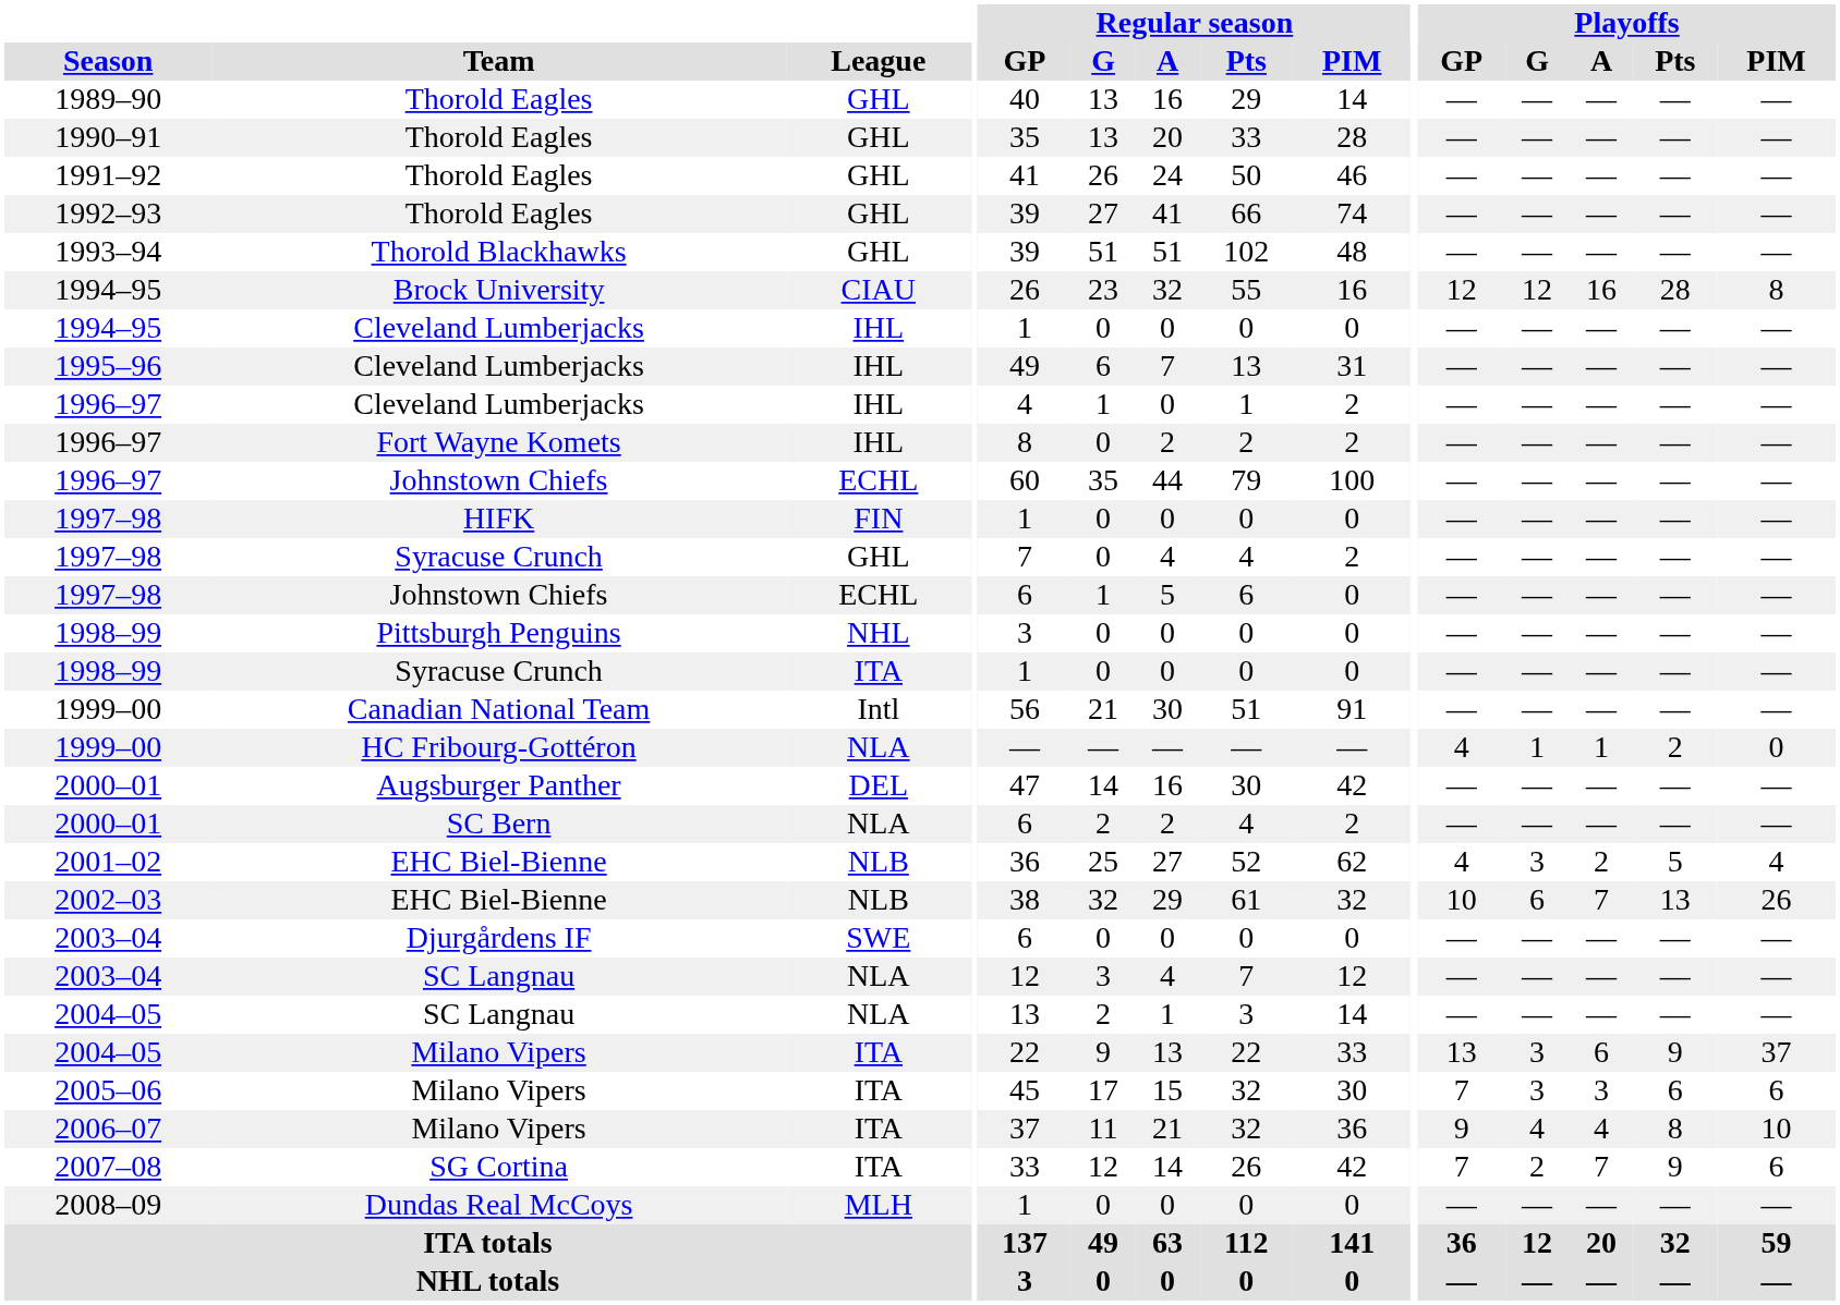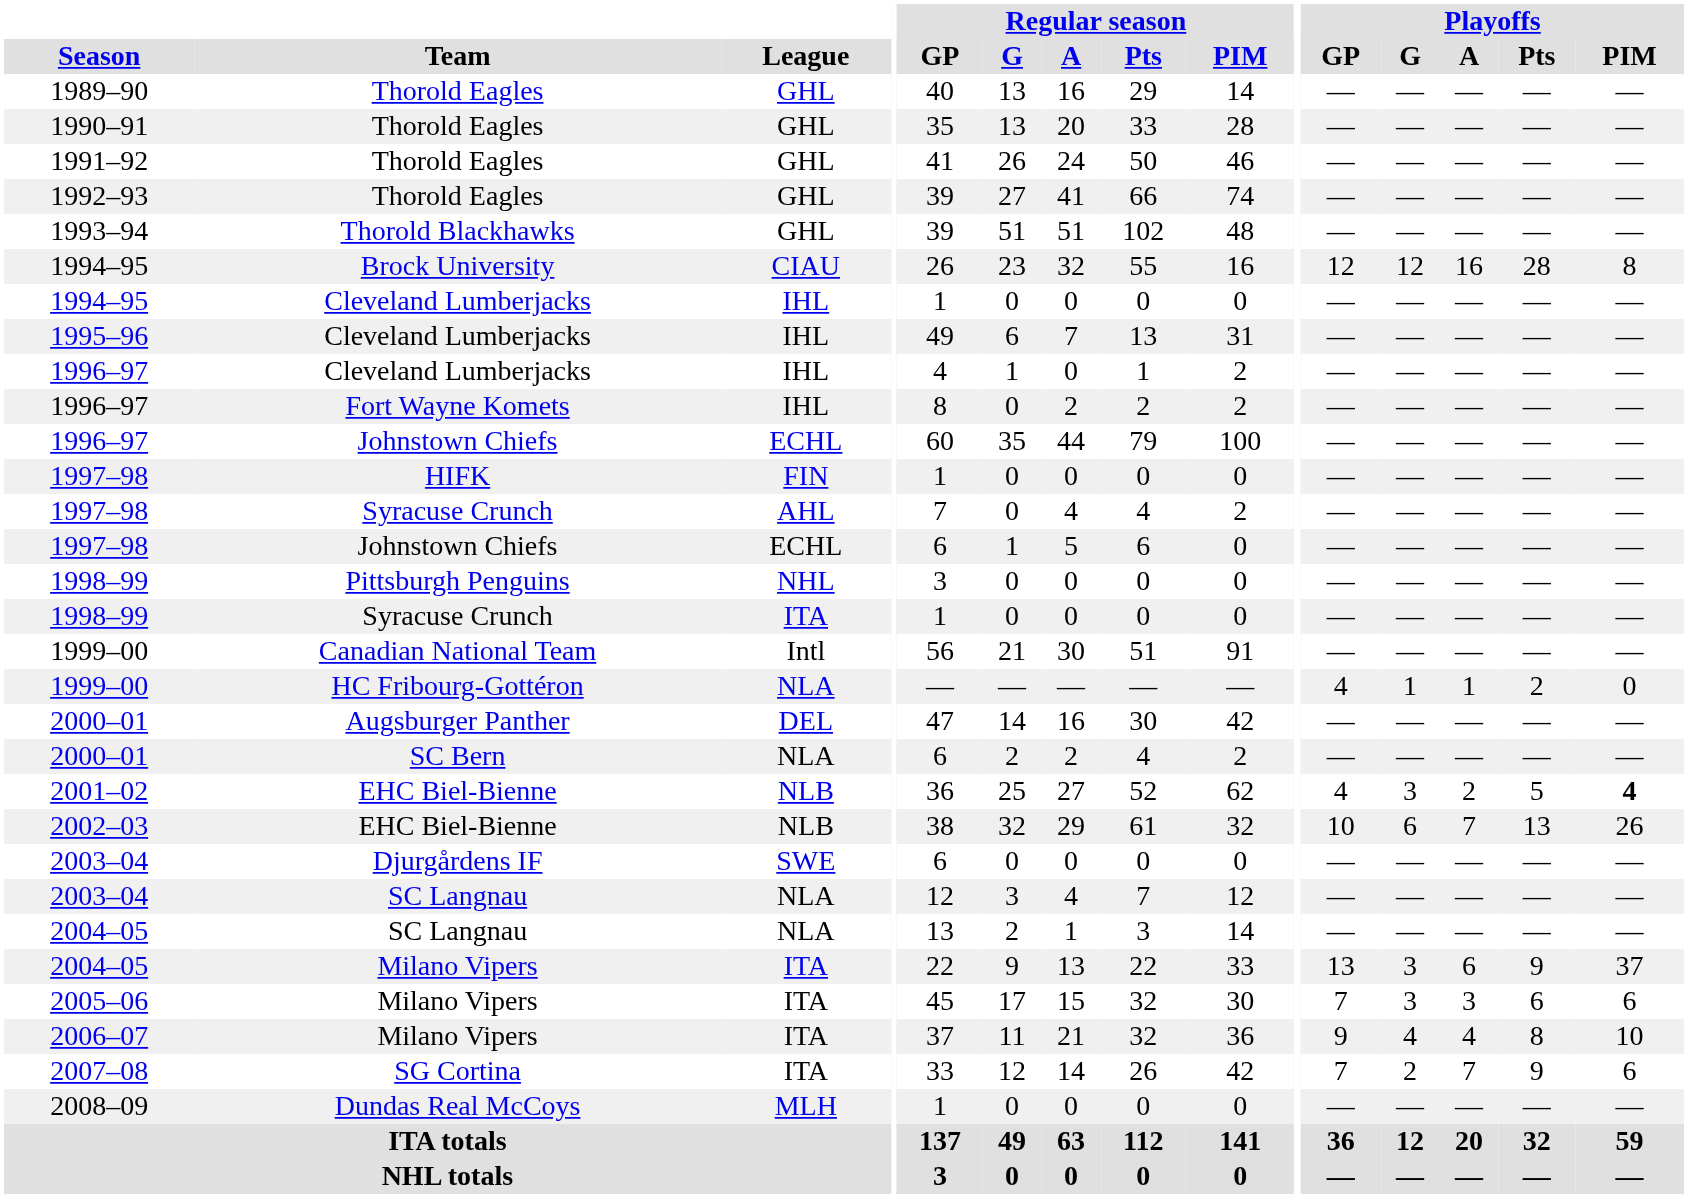1997–98 / Syracuse Crunch | League: GHL -> AHL
2001–02 | Playoffs / PIM: normal -> bold
